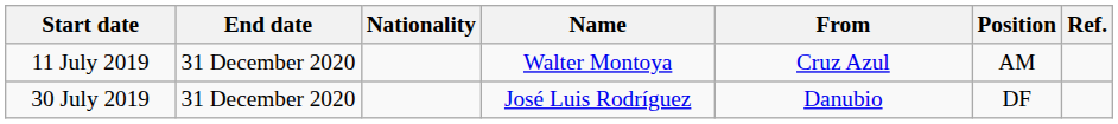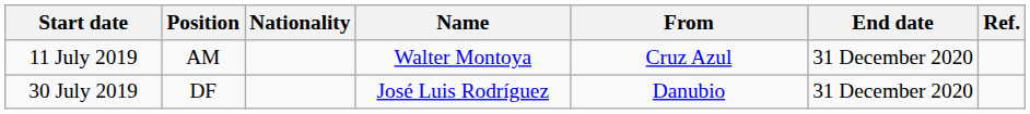columns swapped: Position <-> End date
